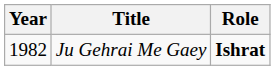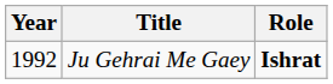Ju Gehrai Me Gaey | Year: 1982 -> 1992
